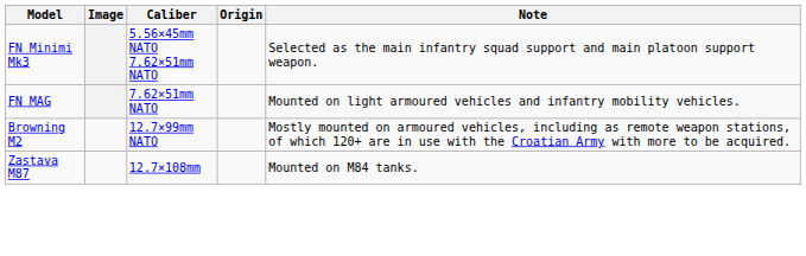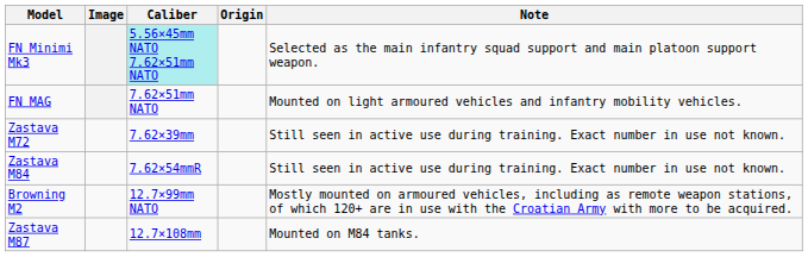FN Minimi Mk3 | Caliber: no background -> paleturquoise background
+ row: Zastava M72 | 7.62×39mm | Still seen in active use during training. Exact number in use not known.
+ row: Zastava M84 | 7.62×54mmR | Still seen in active use during training. Exact number in use not known.
